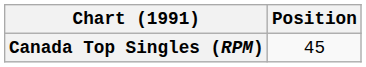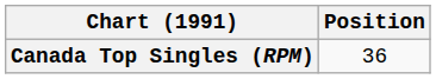Canada Top Singles (RPM) | Position: 45 -> 36
